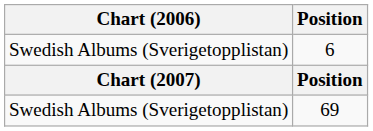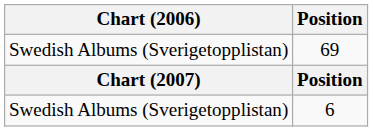rows swapped: 6 <-> 69
